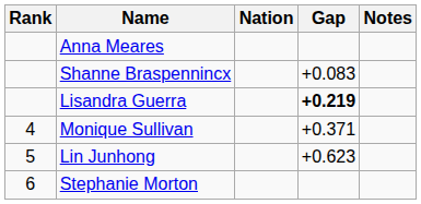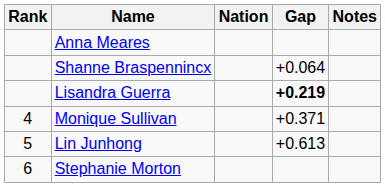Shanne Braspennincx | Gap: +0.083 -> +0.064
Lin Junhong | Gap: +0.623 -> +0.613
